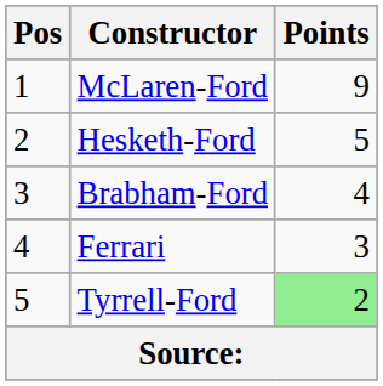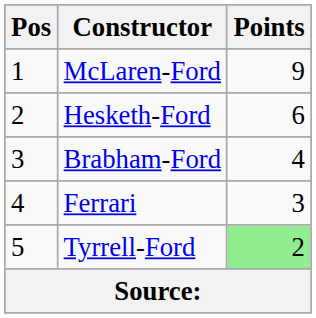Hesketh-Ford | Points: 5 -> 6
